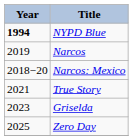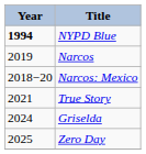Griselda | Year: 2023 -> 2024
